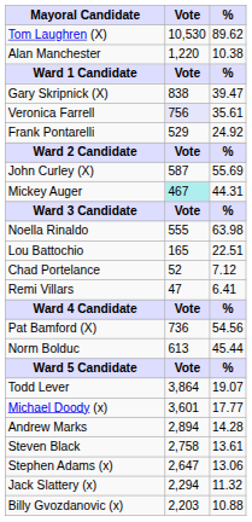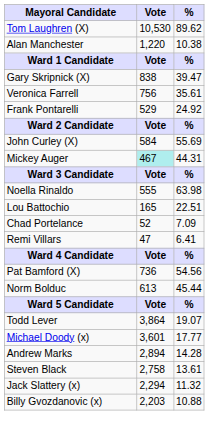Veronica Farrell | Vote: lavender background -> no background
John Curley (X) | Vote: 587 -> 584
Chad Portelance | %: 7.12 -> 7.09
- row: Stephen Adams (x) | 2,647 | 13.06
